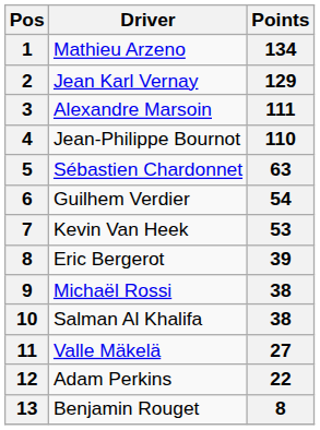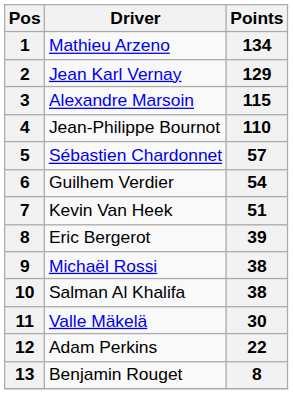Alexandre Marsoin | Points: 111 -> 115
Sébastien Chardonnet | Points: 63 -> 57
Kevin Van Heek | Points: 53 -> 51
Valle Mäkelä | Points: 27 -> 30
